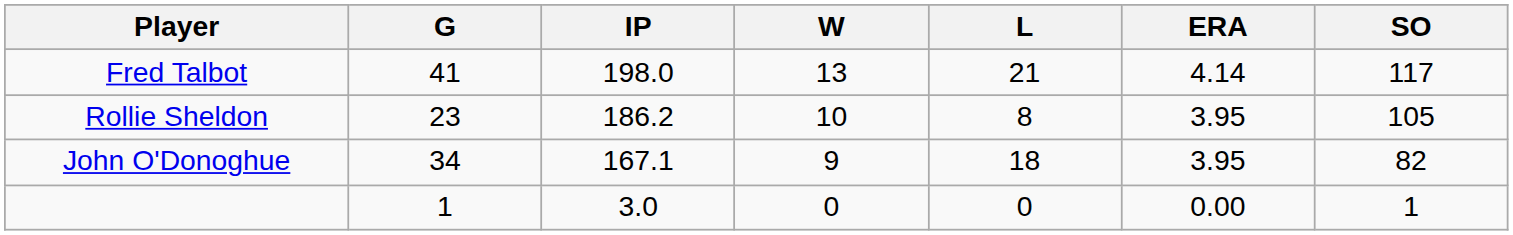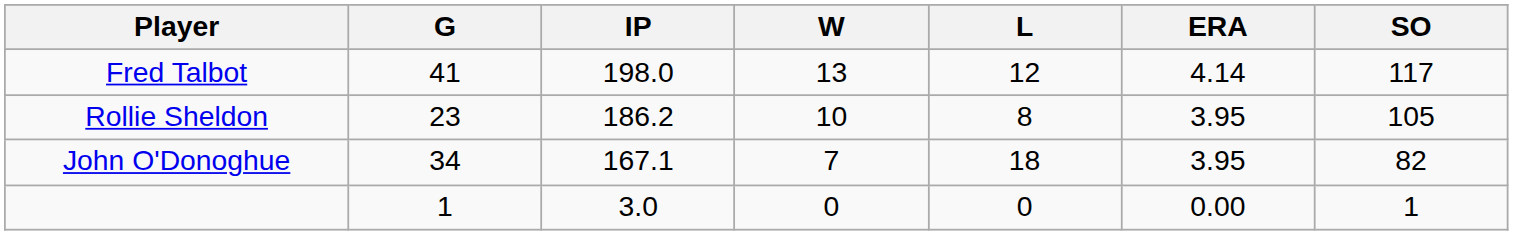Fred Talbot | L: 21 -> 12
John O'Donoghue | W: 9 -> 7
